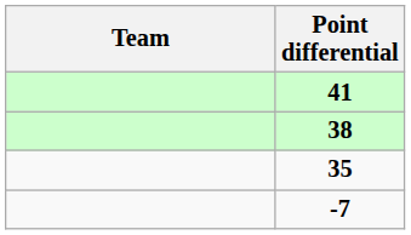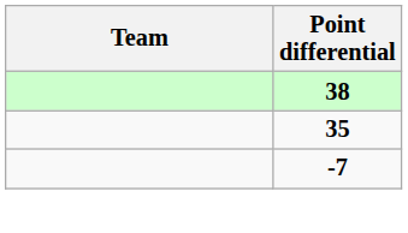- row: 41
